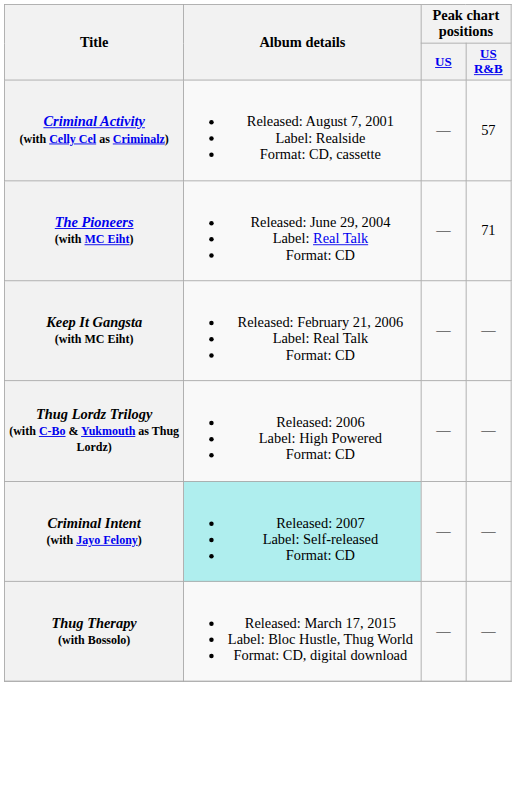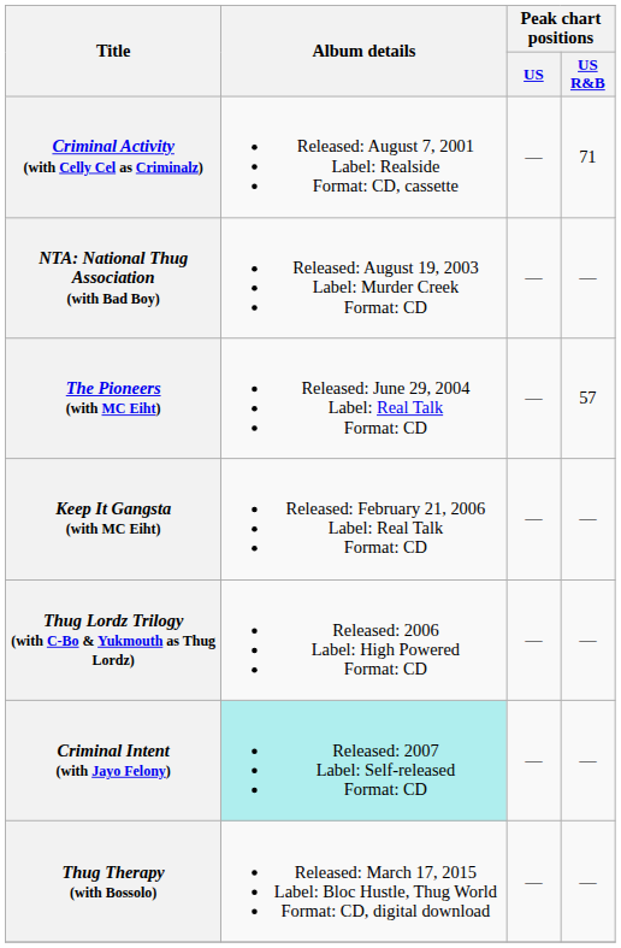Criminal Activity (with Celly Cel as Criminalz) | Peak chart positions / US R&B: 57 -> 71
+ row: NTA: National Thug Association (with Bad Boy) | Released: August 19, 2003 Label: Murder Creek Format: CD | — | —
The Pioneers (with MC Eiht) | Peak chart positions / US R&B: 71 -> 57
